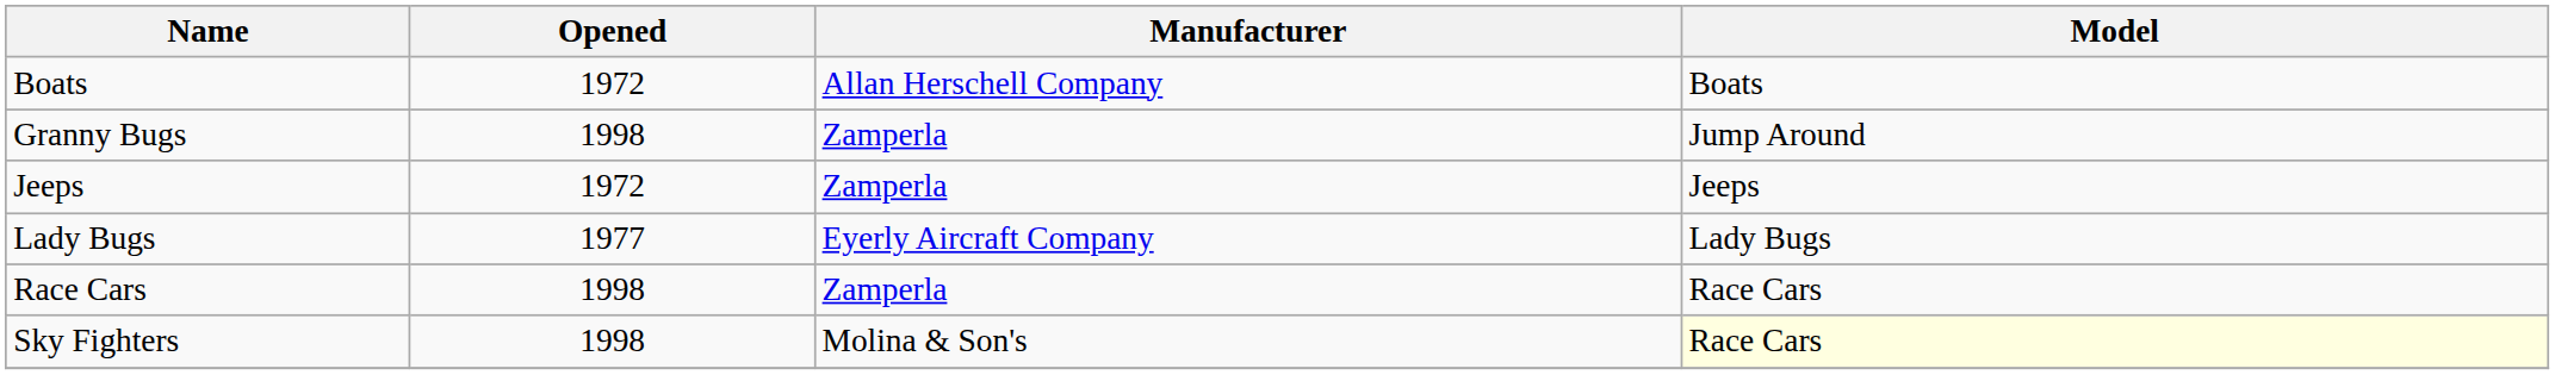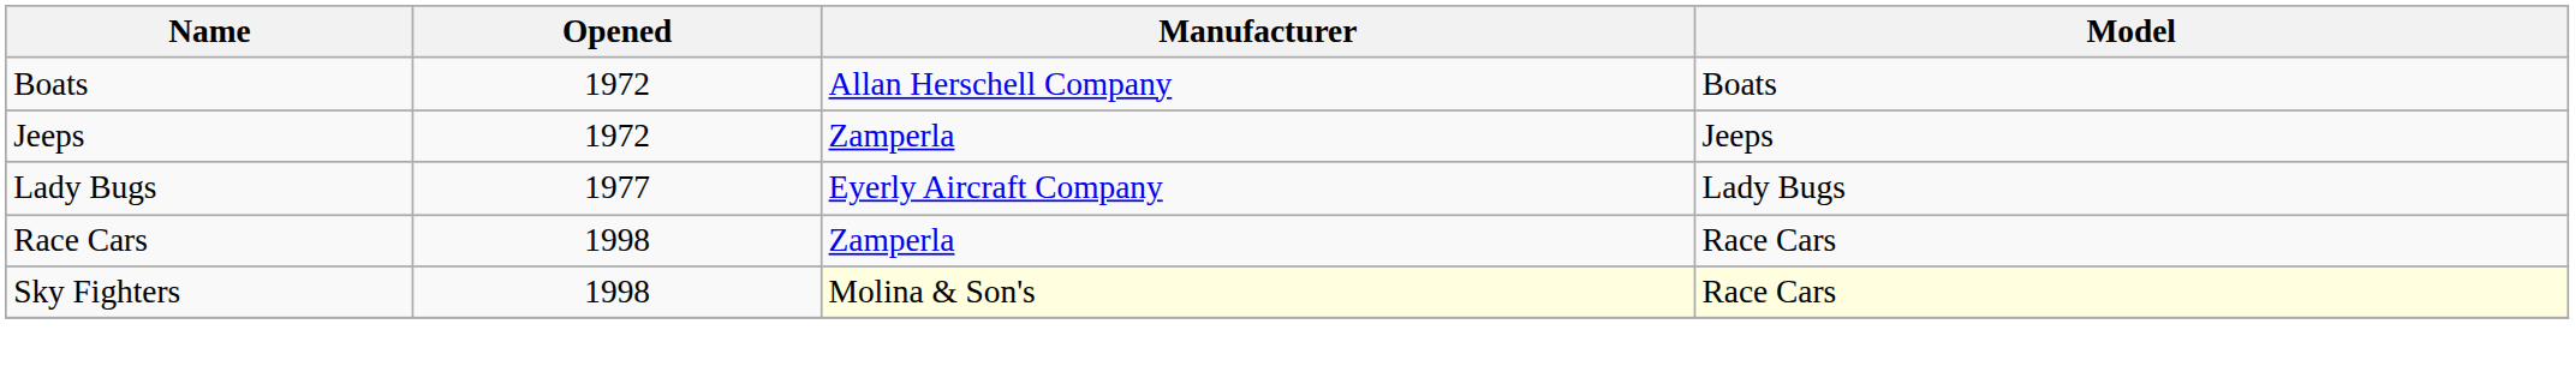- row: Granny Bugs | 1998 | Zamperla | Jump Around
Sky Fighters | Manufacturer: no background -> lightyellow background
